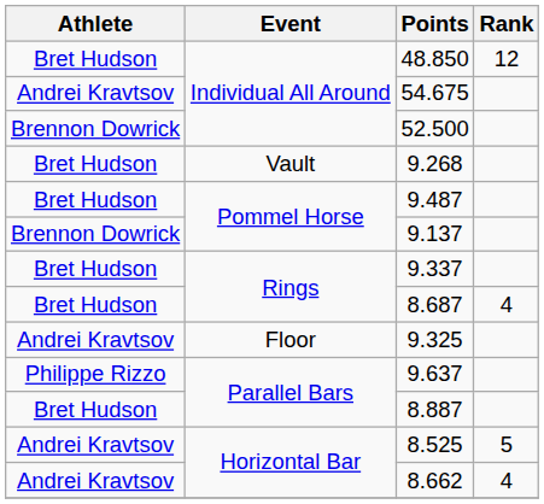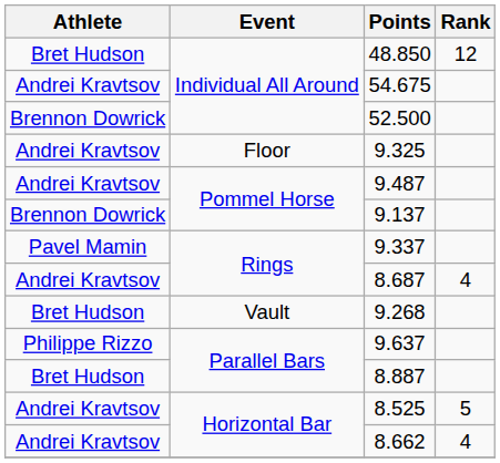rows swapped: 9.325 <-> 9.268
9.487 | Athlete: Bret Hudson -> Andrei Kravtsov
9.337 | Athlete: Bret Hudson -> Pavel Mamin
8.687 | Athlete: Bret Hudson -> Andrei Kravtsov
